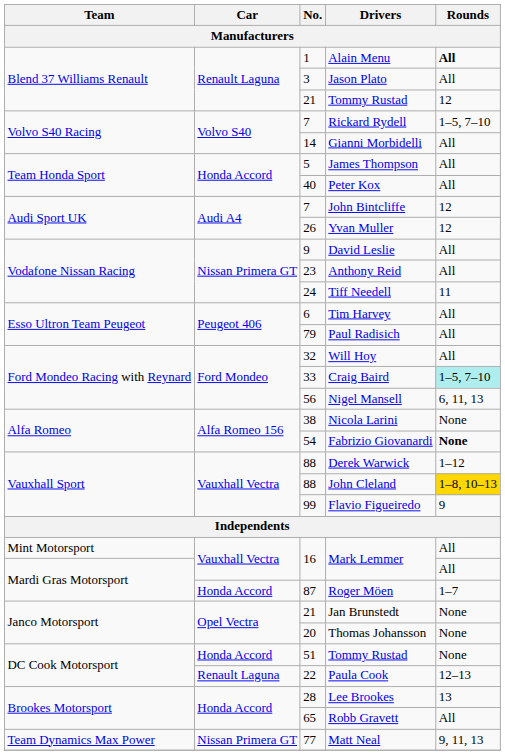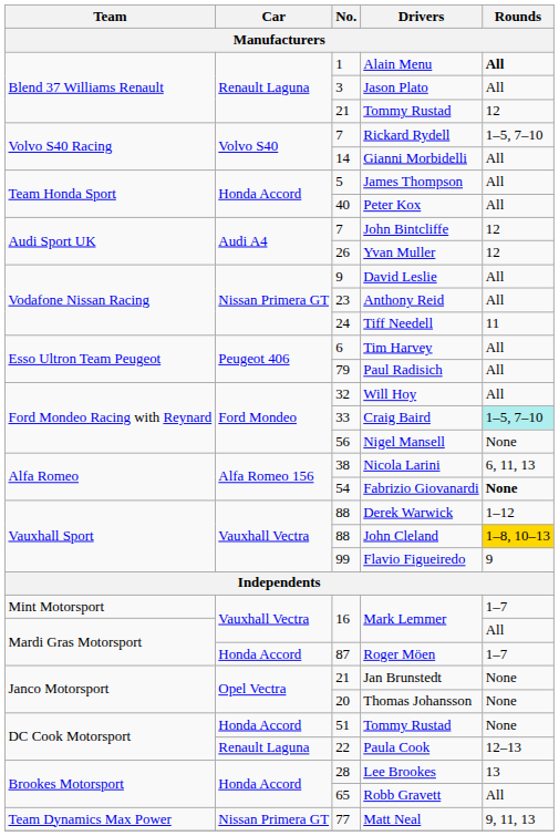Nigel Mansell | Rounds: 6, 11, 13 -> None
Nicola Larini | Rounds: None -> 6, 11, 13
Mint Motorsport / Mark Lemmer | Rounds: All -> 1–7
